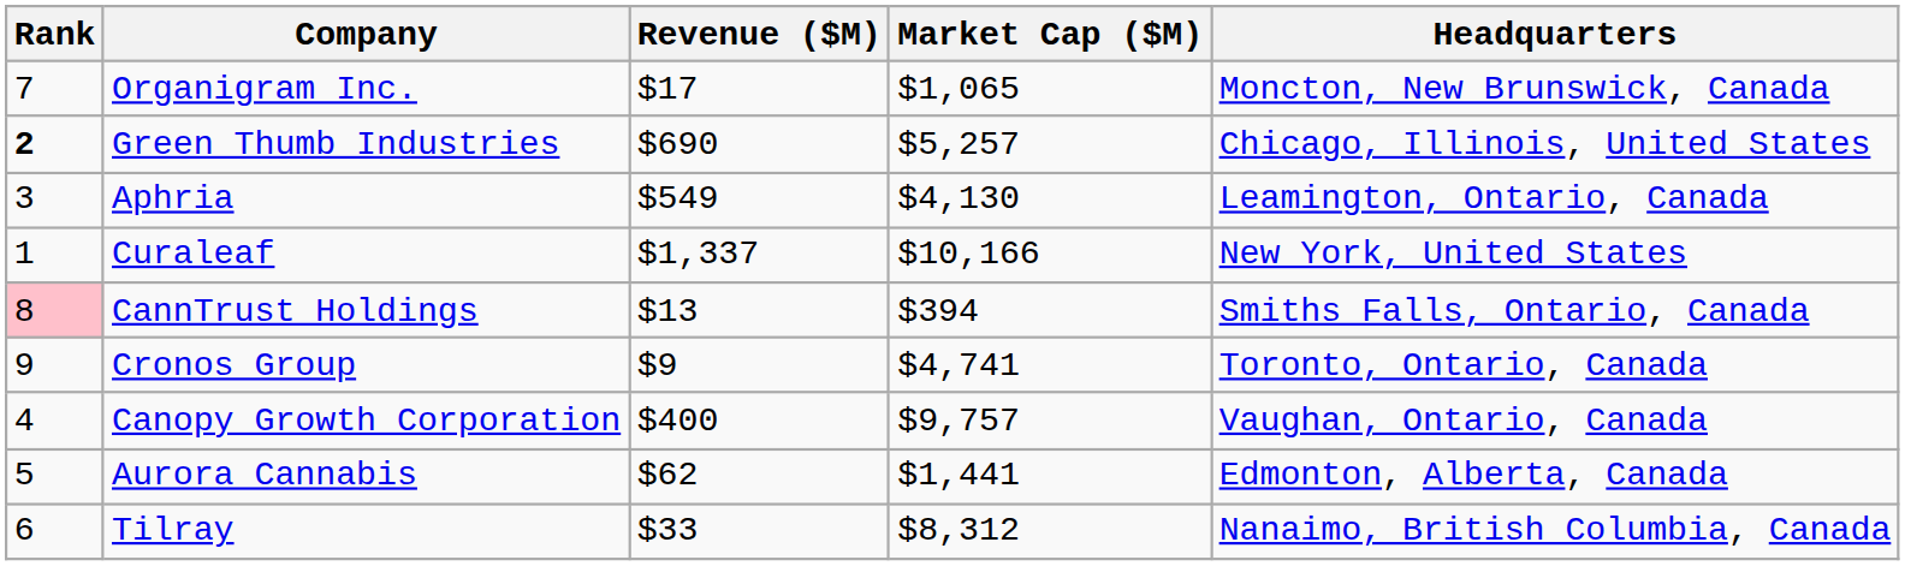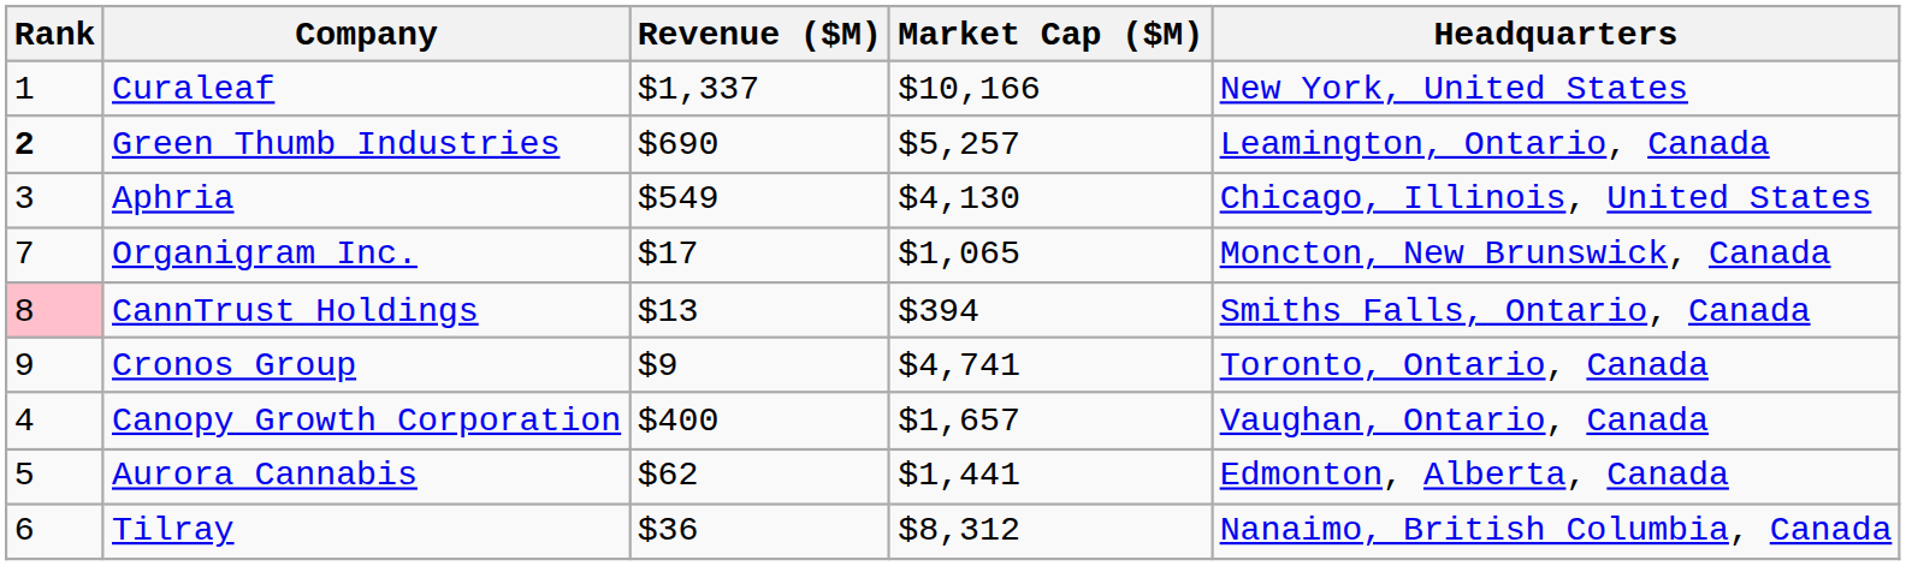rows swapped: Curaleaf <-> Organigram Inc.
Green Thumb Industries | Headquarters: Chicago, Illinois, United States -> Leamington, Ontario, Canada
Aphria | Headquarters: Leamington, Ontario, Canada -> Chicago, Illinois, United States
Canopy Growth Corporation | Market Cap ($M): $9,757 -> $1,657
Tilray | Revenue ($M): $33 -> $36
